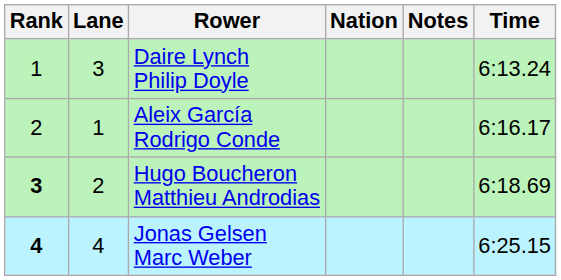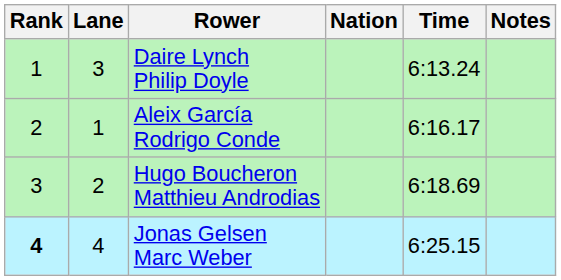columns swapped: Time <-> Notes
Hugo Boucheron Matthieu Androdias | Rank: bold -> normal
